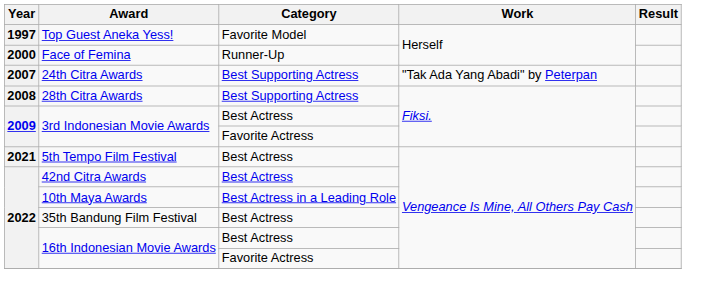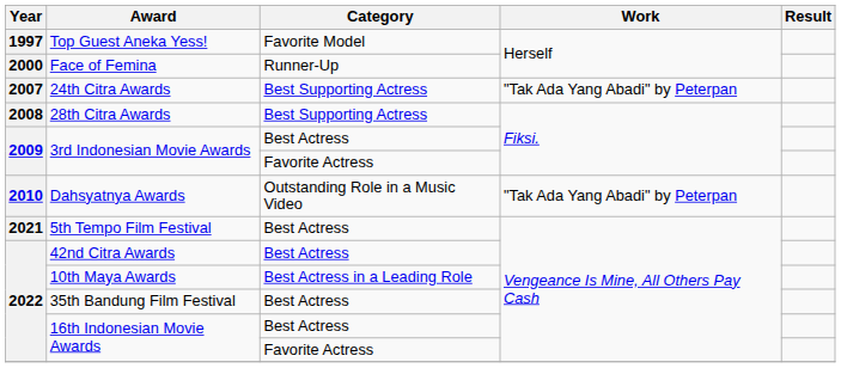+ row: 2010 | Dahsyatnya Awards | Outstanding Role in a Music Video | "Tak Ada Yang Abadi" by Peterpan
